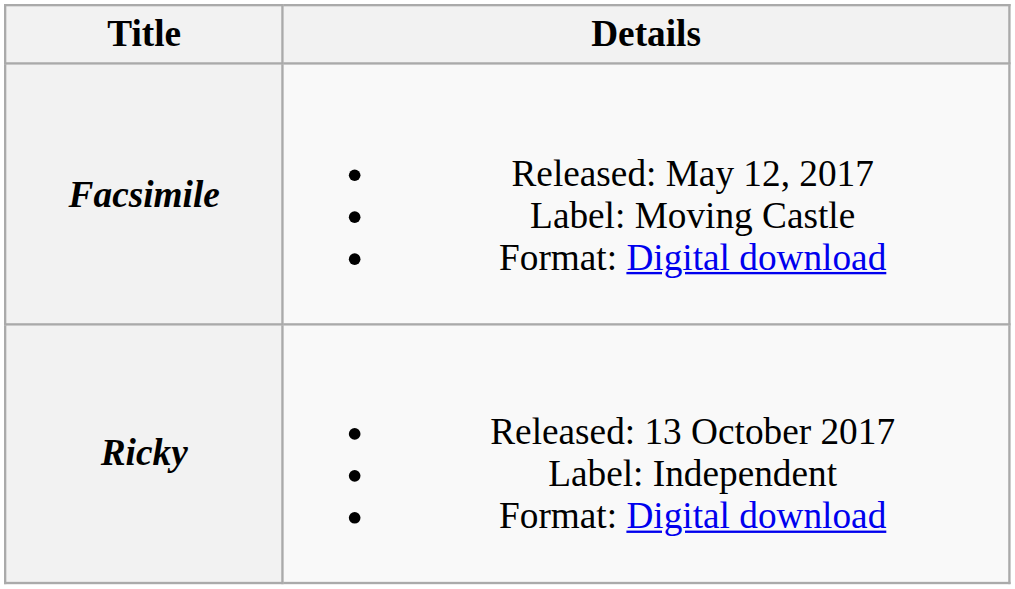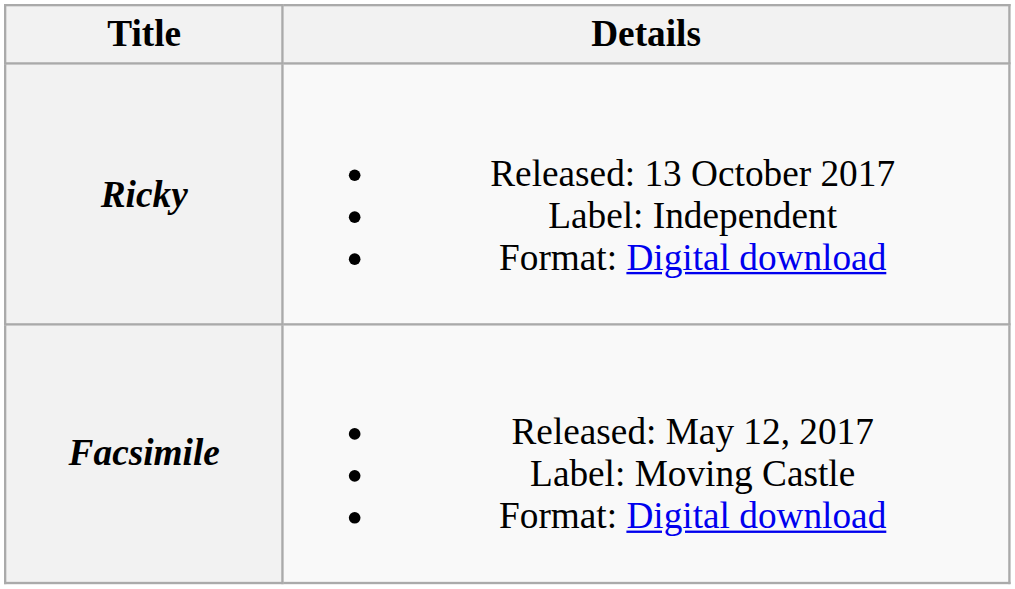rows swapped: Facsimile <-> Ricky
